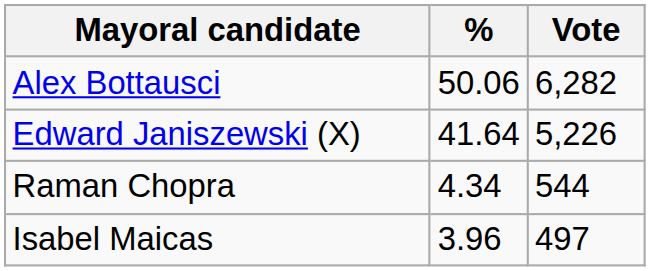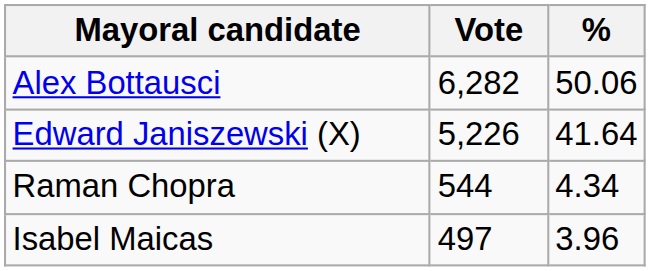columns swapped: Vote <-> %
